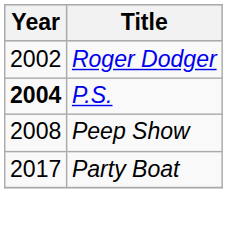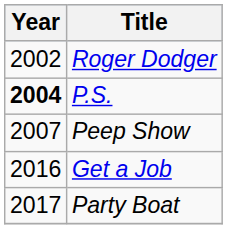Peep Show | Year: 2008 -> 2007
+ row: 2016 | Get a Job
